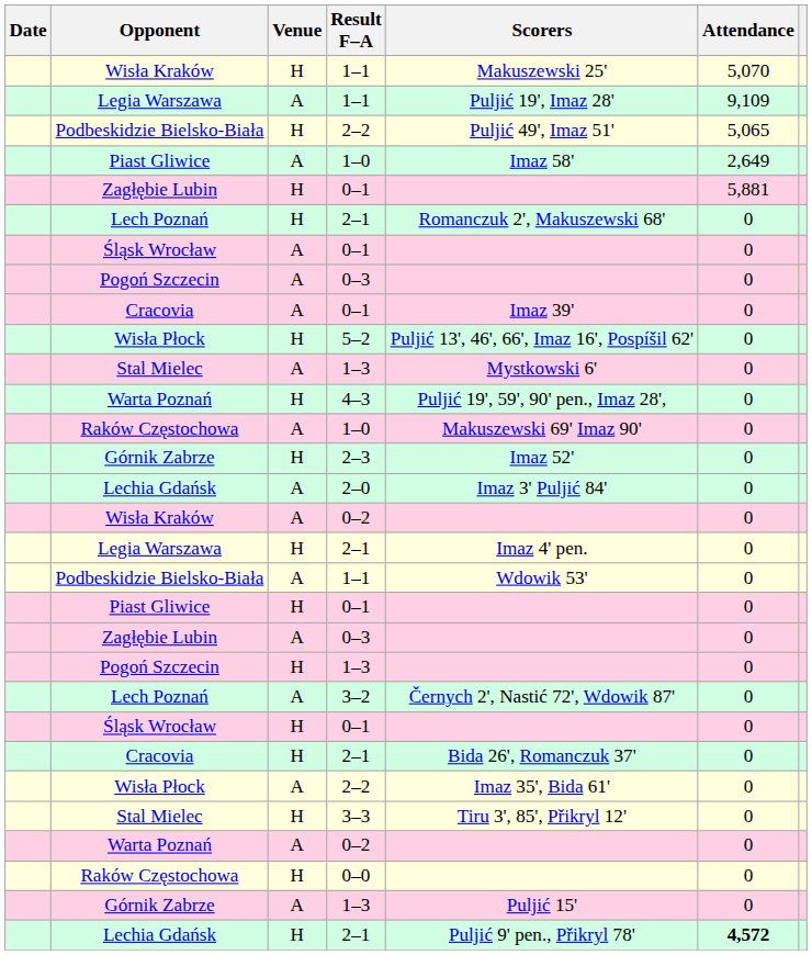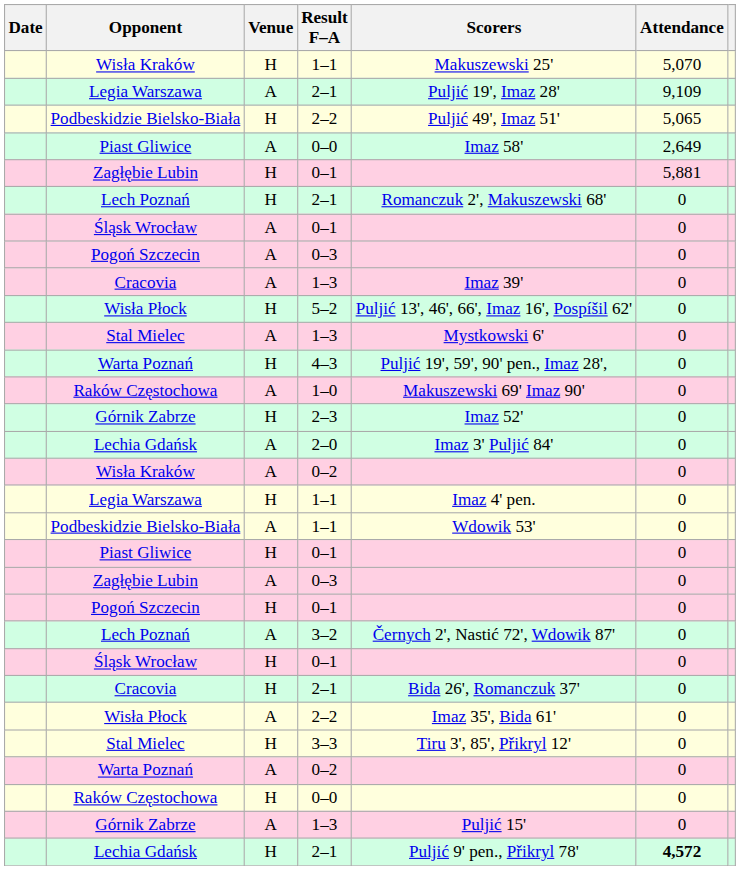Legia Warszawa / A | Result F–A: 1–1 -> 2–1
Piast Gliwice / A | Result F–A: 1–0 -> 0–0
Cracovia / A | Result F–A: 0–1 -> 1–3
Legia Warszawa / H | Result F–A: 2–1 -> 1–1
Pogoń Szczecin / H | Result F–A: 1–3 -> 0–1
